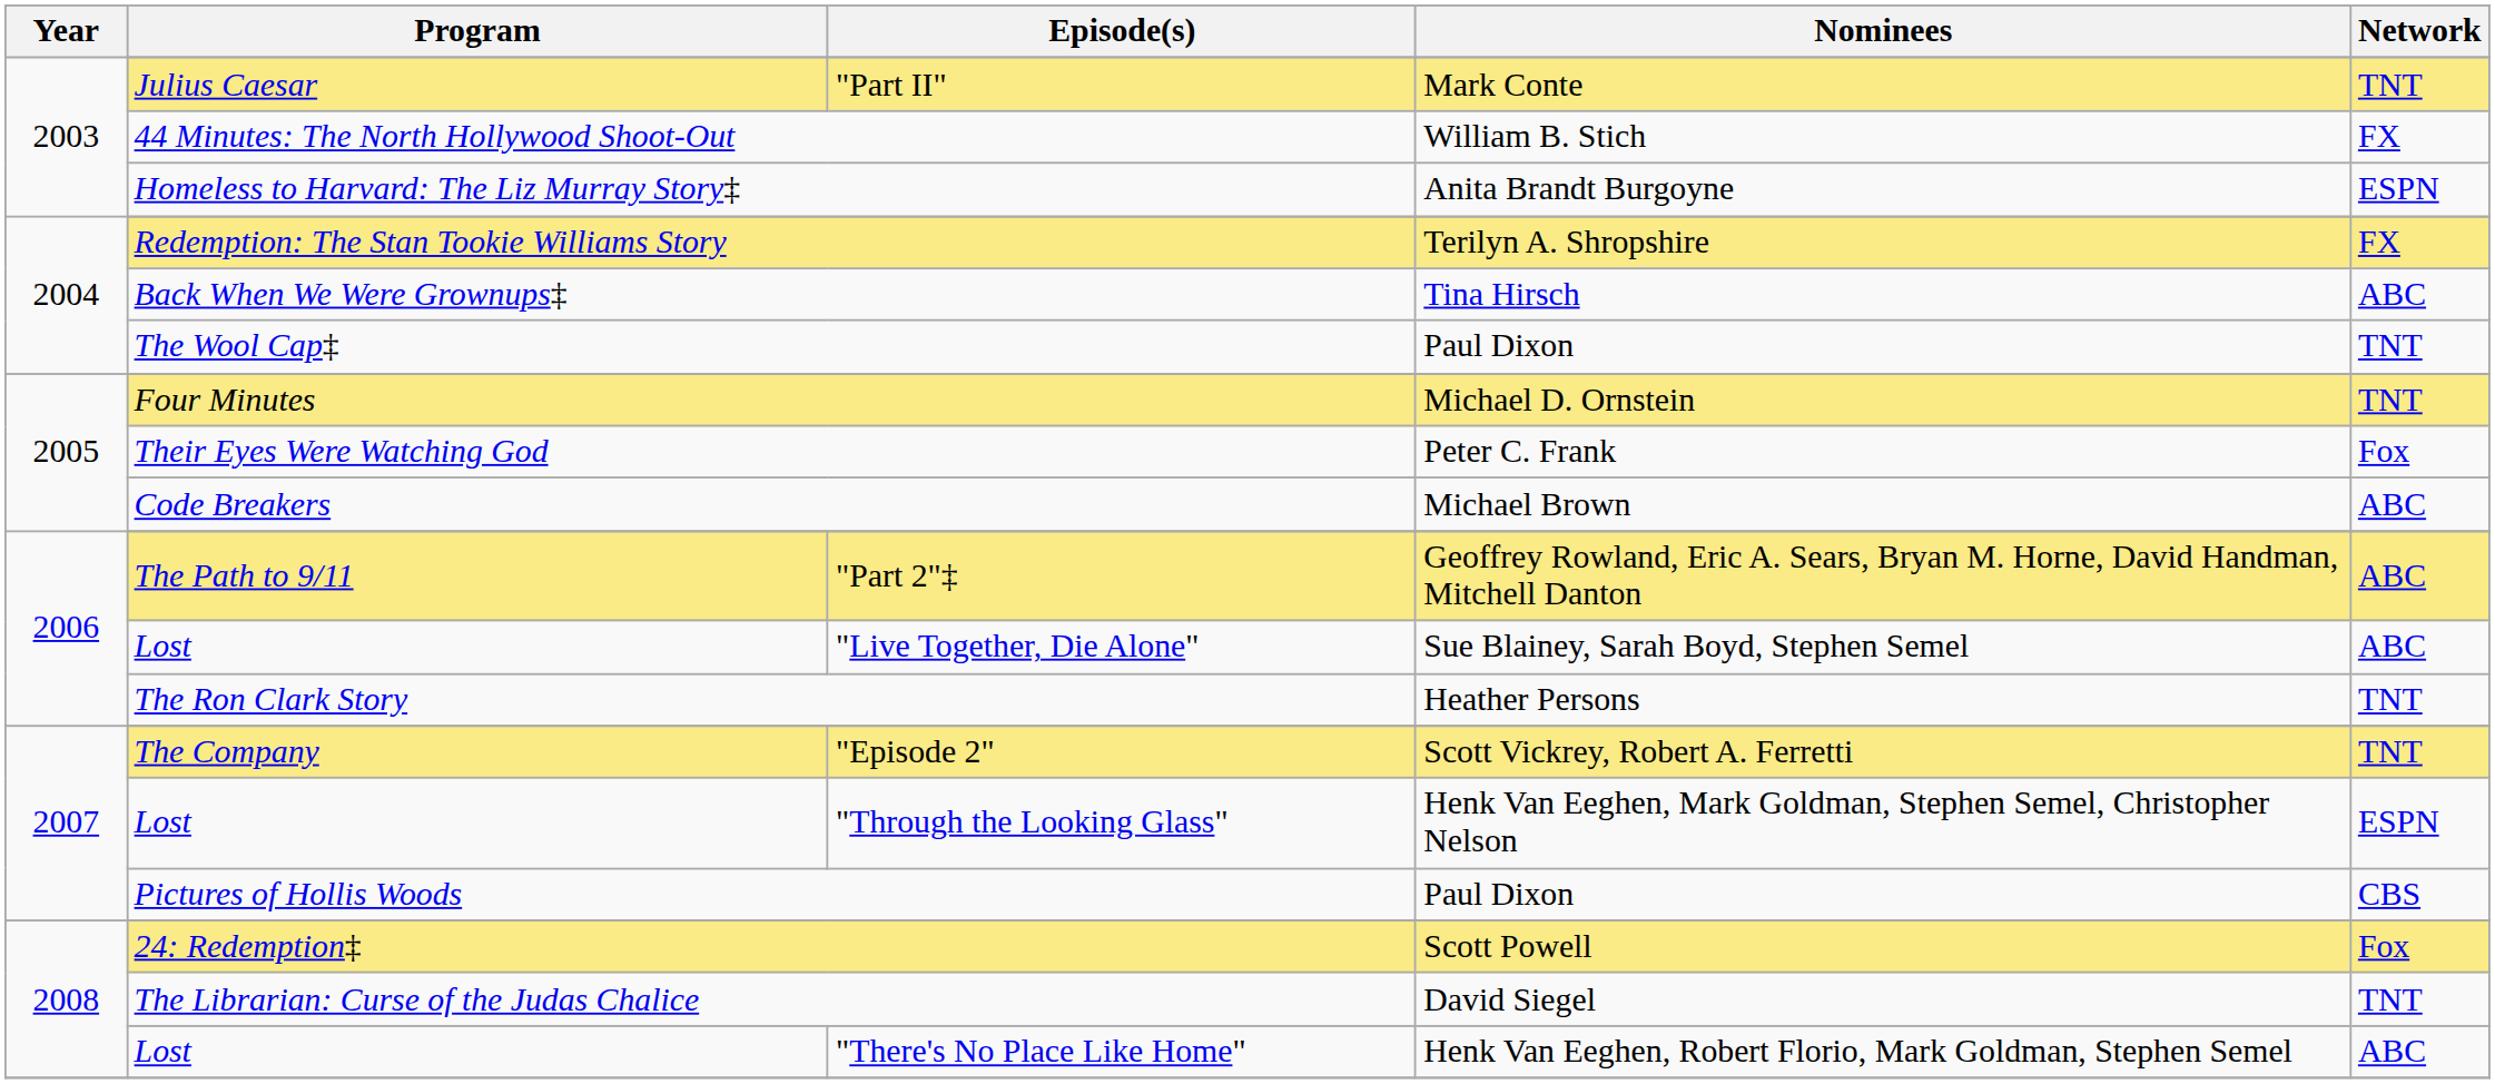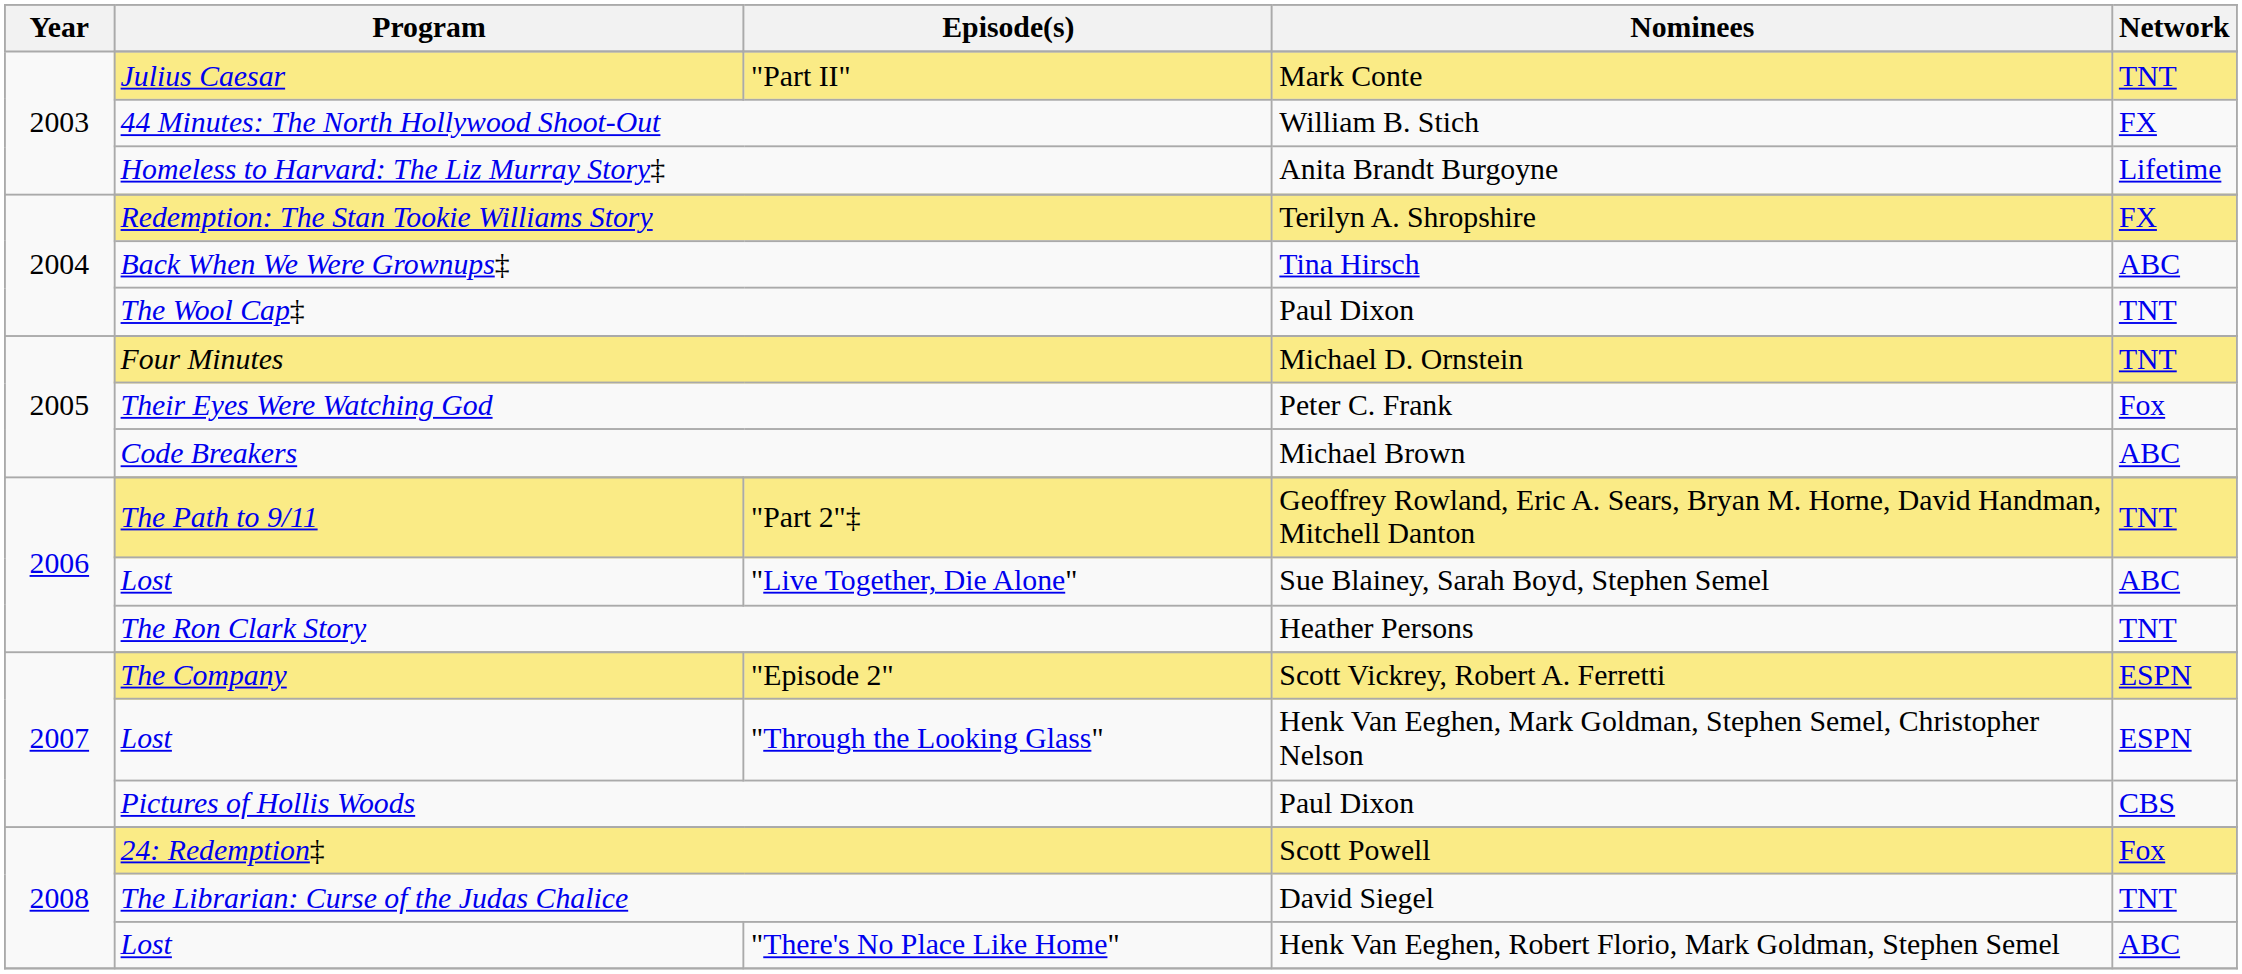Homeless to Harvard: The Liz Murray Story‡ | Network: ESPN -> Lifetime
"Part 2"‡ | Network: ABC -> TNT
"Episode 2" | Network: TNT -> ESPN
